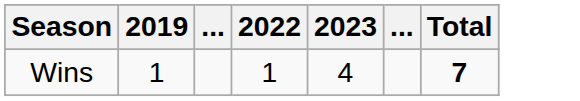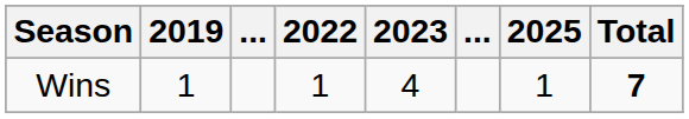+ column: 2025 | 1
